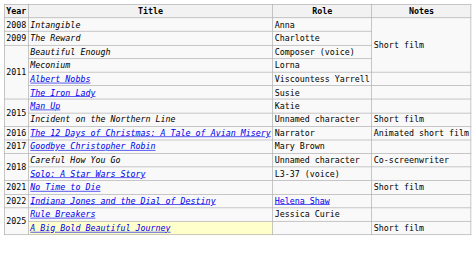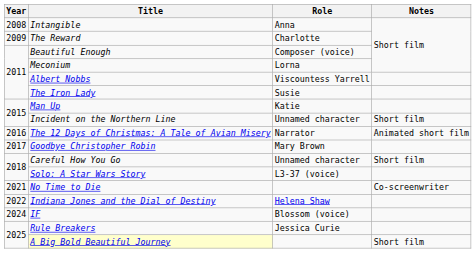Careful How You Go | Notes: Co-screenwriter -> Short film
No Time to Die | Notes: Short film -> Co-screenwriter
+ row: 2024 | IF | Blossom (voice)
